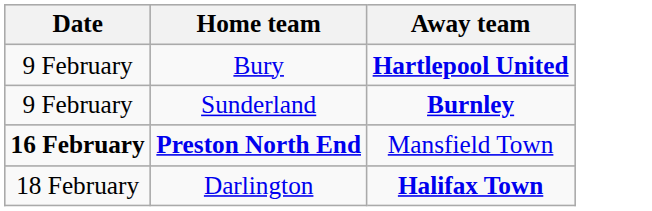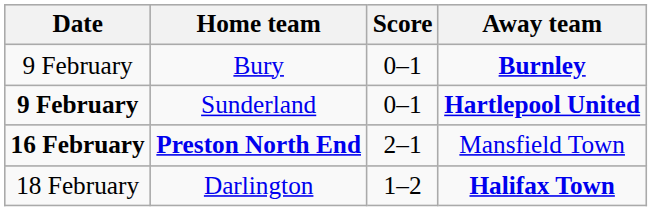+ column: Score | 0–1 | 0–1 | 2–1 | 1–2
Bury | Away team: Hartlepool United -> Burnley
Sunderland | Date: normal -> bold
Sunderland | Away team: Burnley -> Hartlepool United
